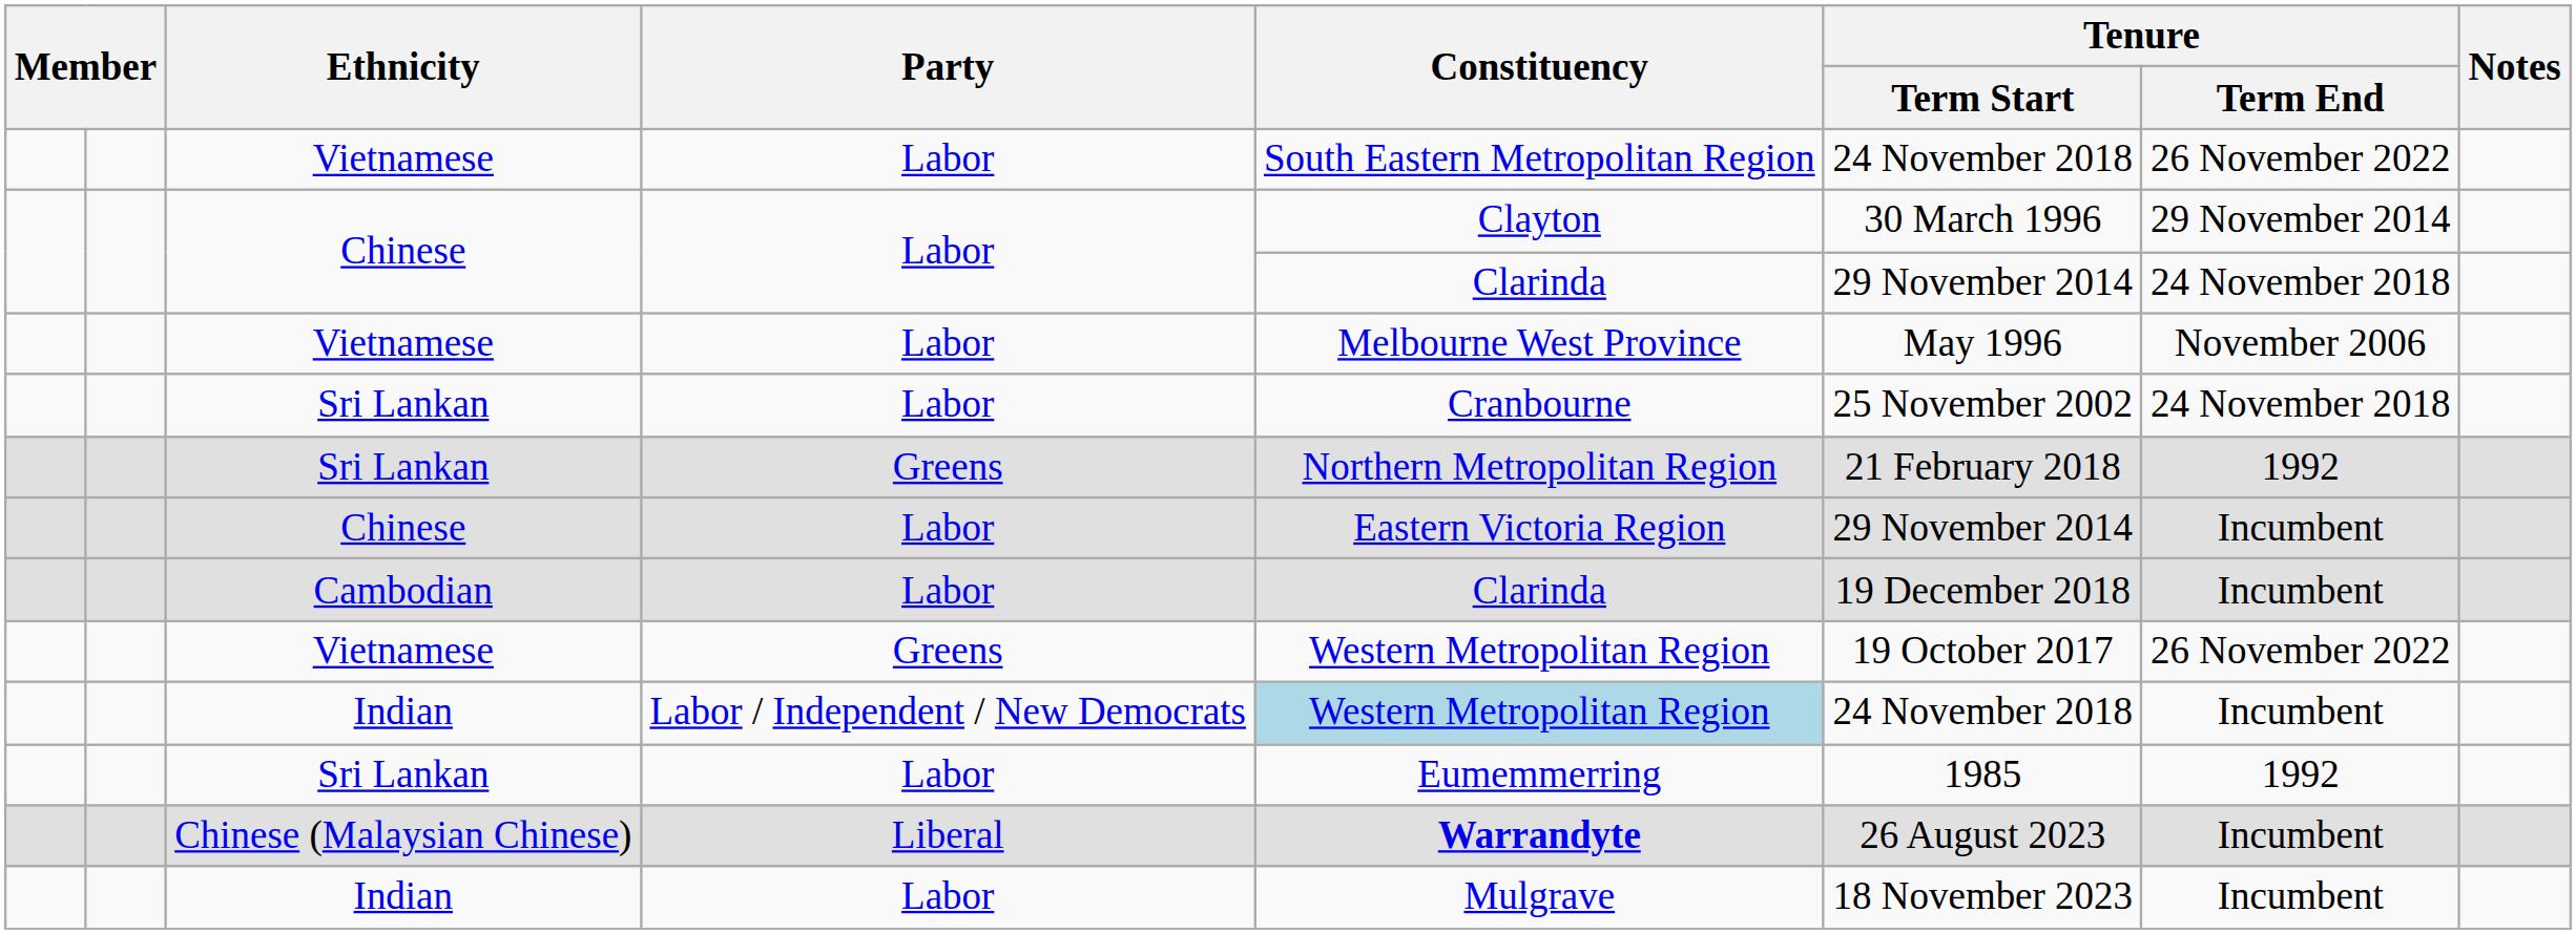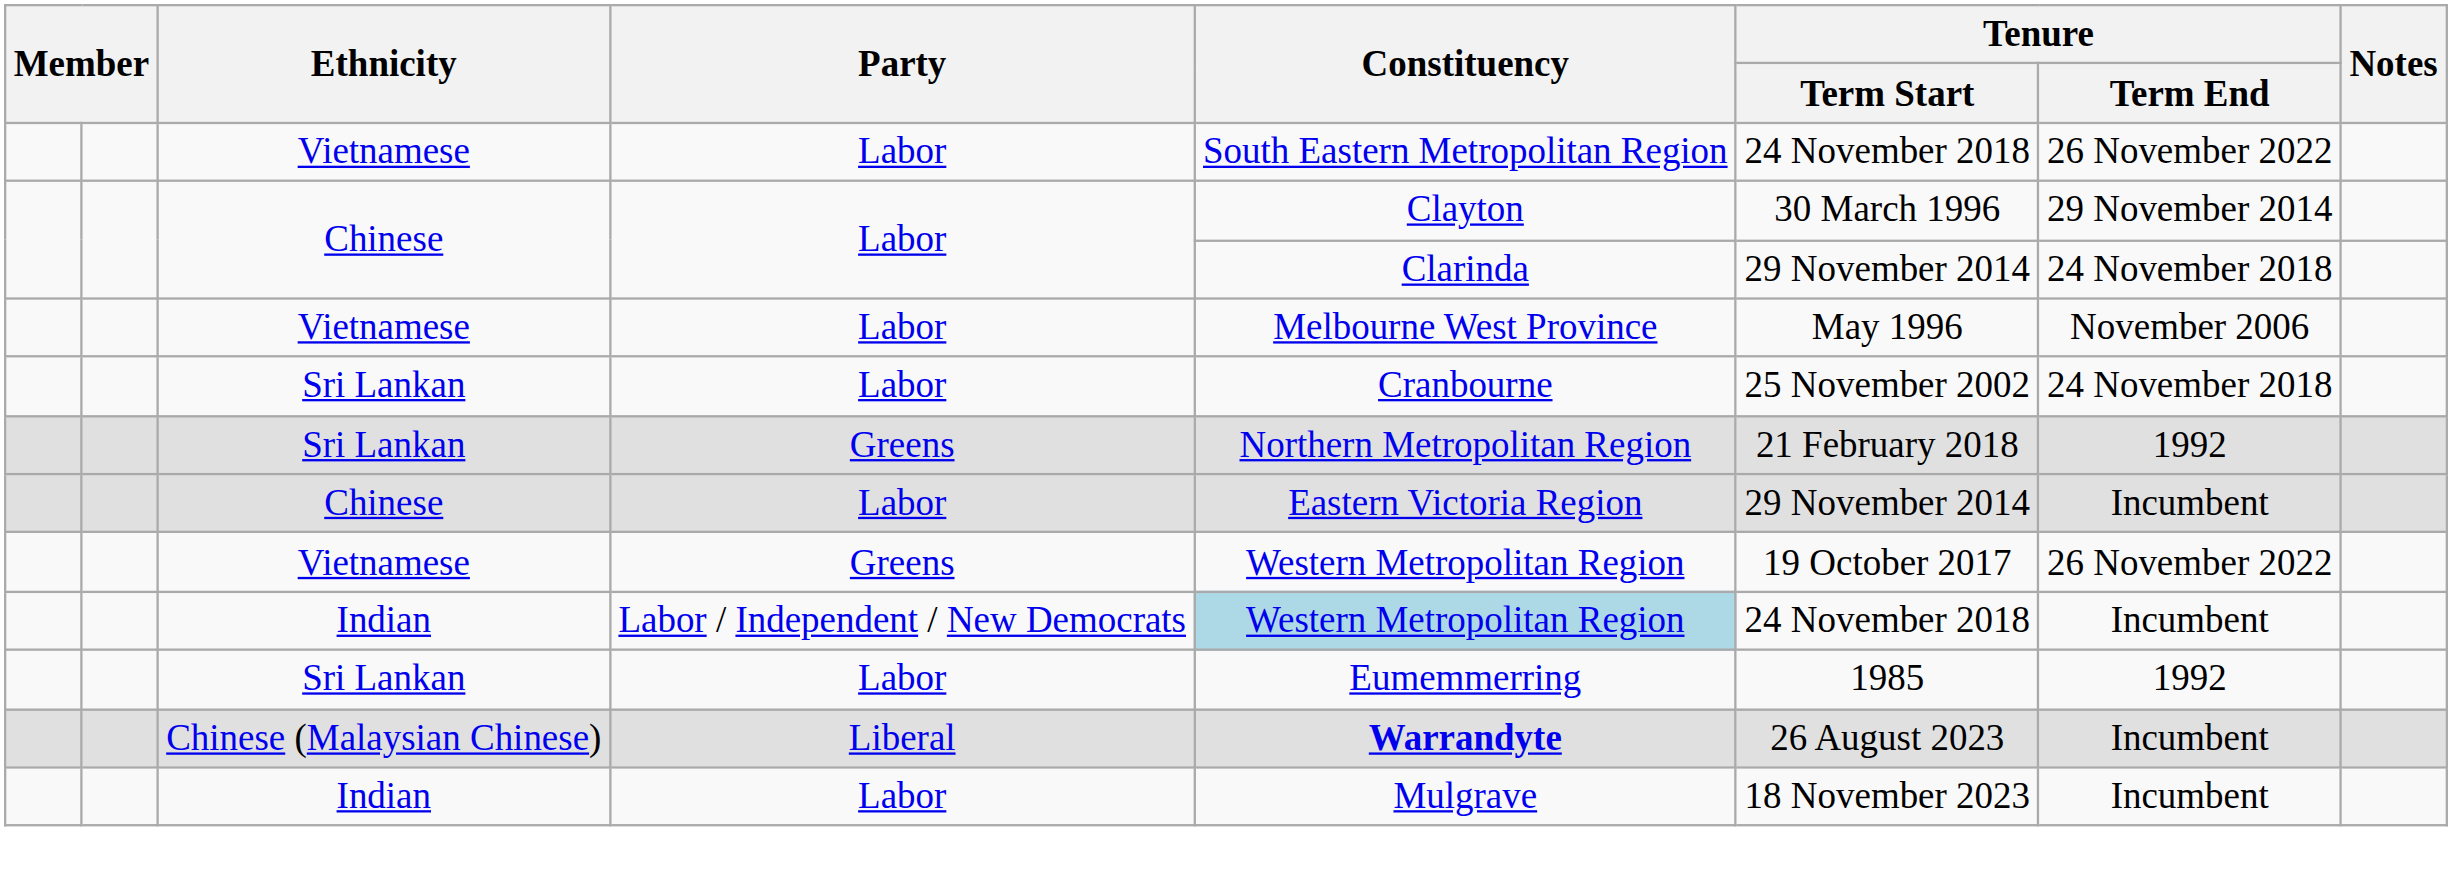- row: Cambodian | Labor | Clarinda | 19 December 2018 | Incumbent
